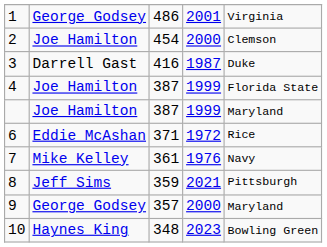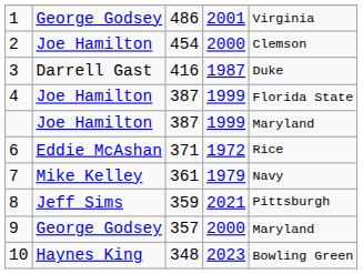7 | column 4: 1976 -> 1979
